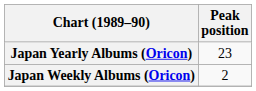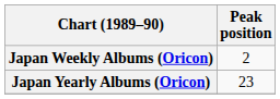rows swapped: Japan Weekly Albums (Oricon) <-> Japan Yearly Albums (Oricon)
